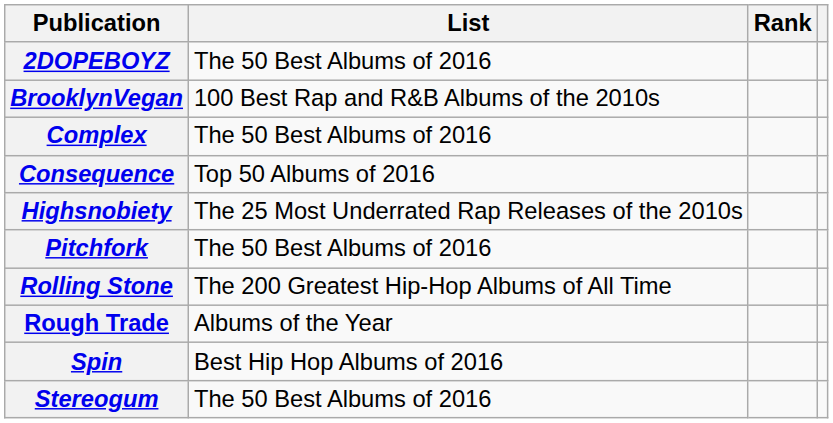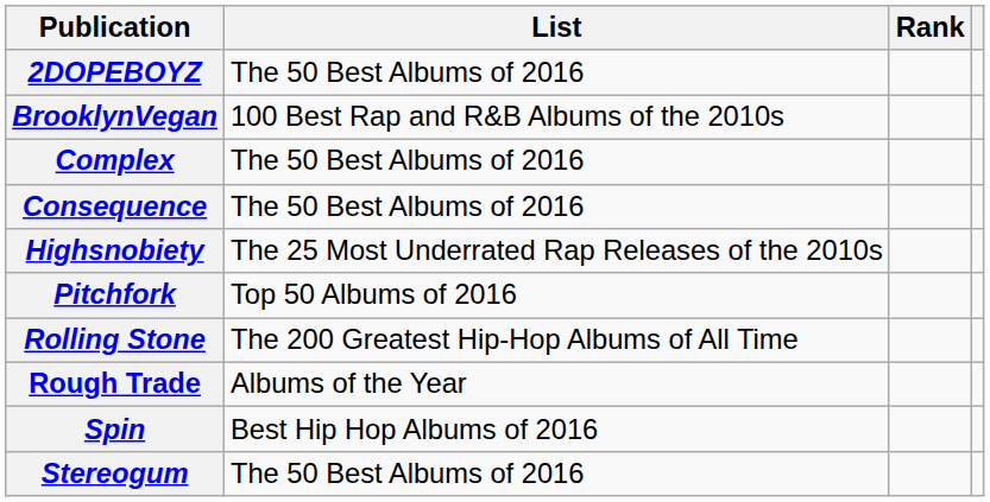Consequence | List: Top 50 Albums of 2016 -> The 50 Best Albums of 2016
Pitchfork | List: The 50 Best Albums of 2016 -> Top 50 Albums of 2016
